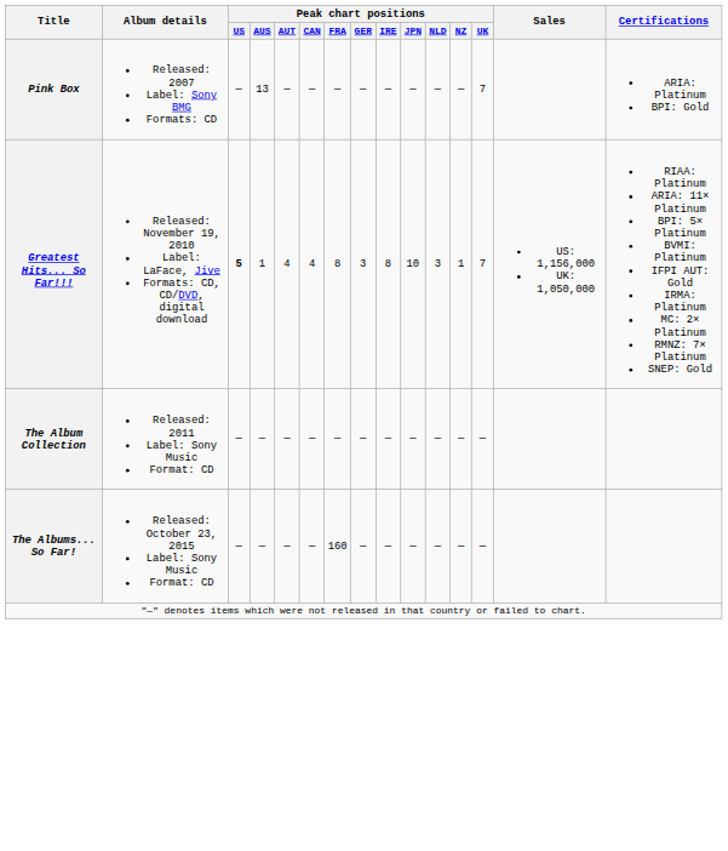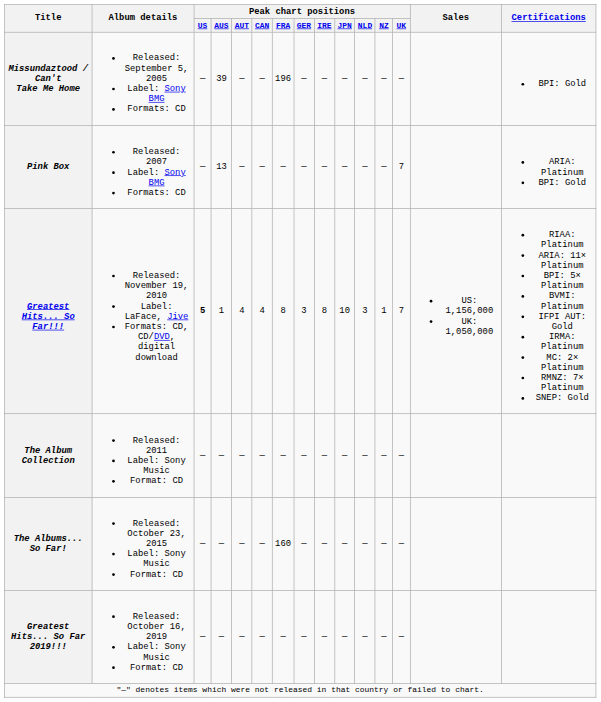+ row: Missundaztood / Can't Take Me Home | Released: September 5, 2005 Label: Sony BMG Formats: CD | — | 39 | — | — | 196 | — | — | — | — | — | — | BPI: Gold
+ row: Greatest Hits... So Far 2019!!! | Released: October 16, 2019 Label: Sony Music Format: CD | — | — | — | — | — | — | — | — | — | — | —
